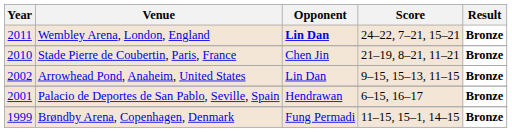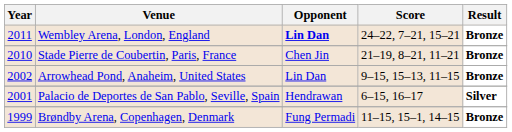Palacio de Deportes de San Pablo, Seville, Spain | Result: Bronze -> Silver
